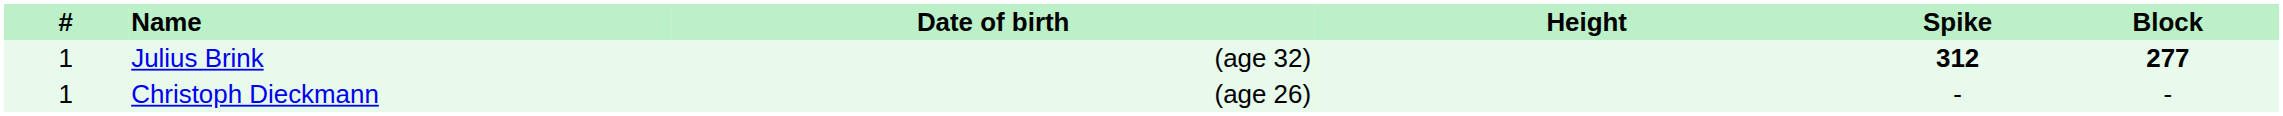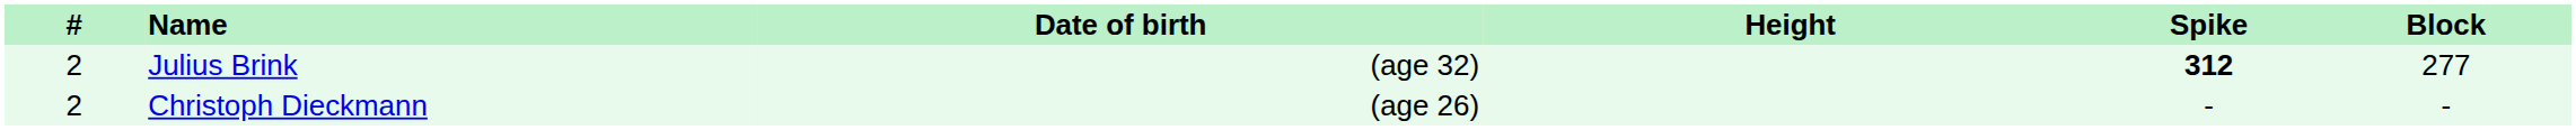Julius Brink | #: 1 -> 2
Julius Brink | Block: bold -> normal
Christoph Dieckmann | #: 1 -> 2
